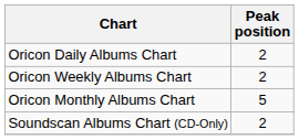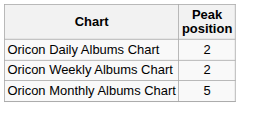- row: Soundscan Albums Chart (CD-Only) | 2
